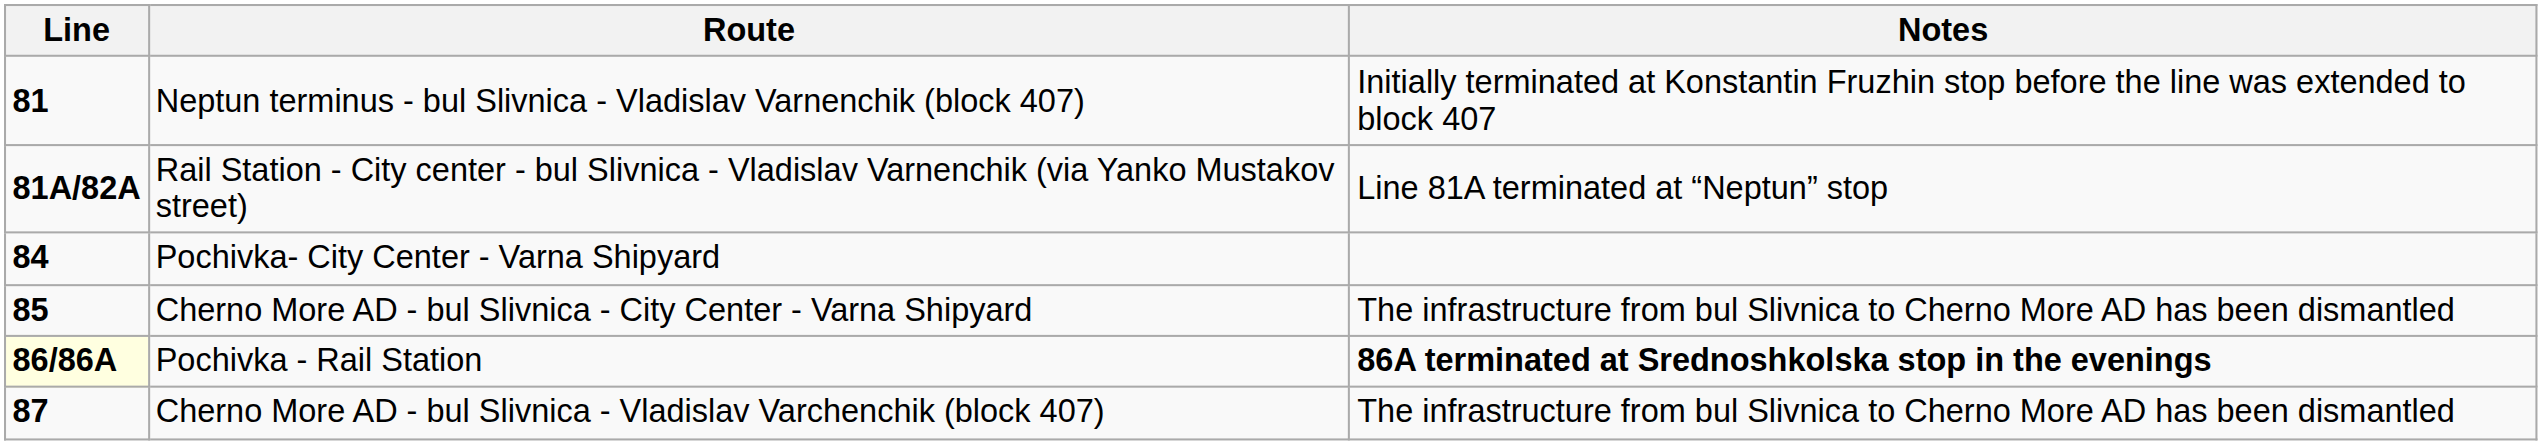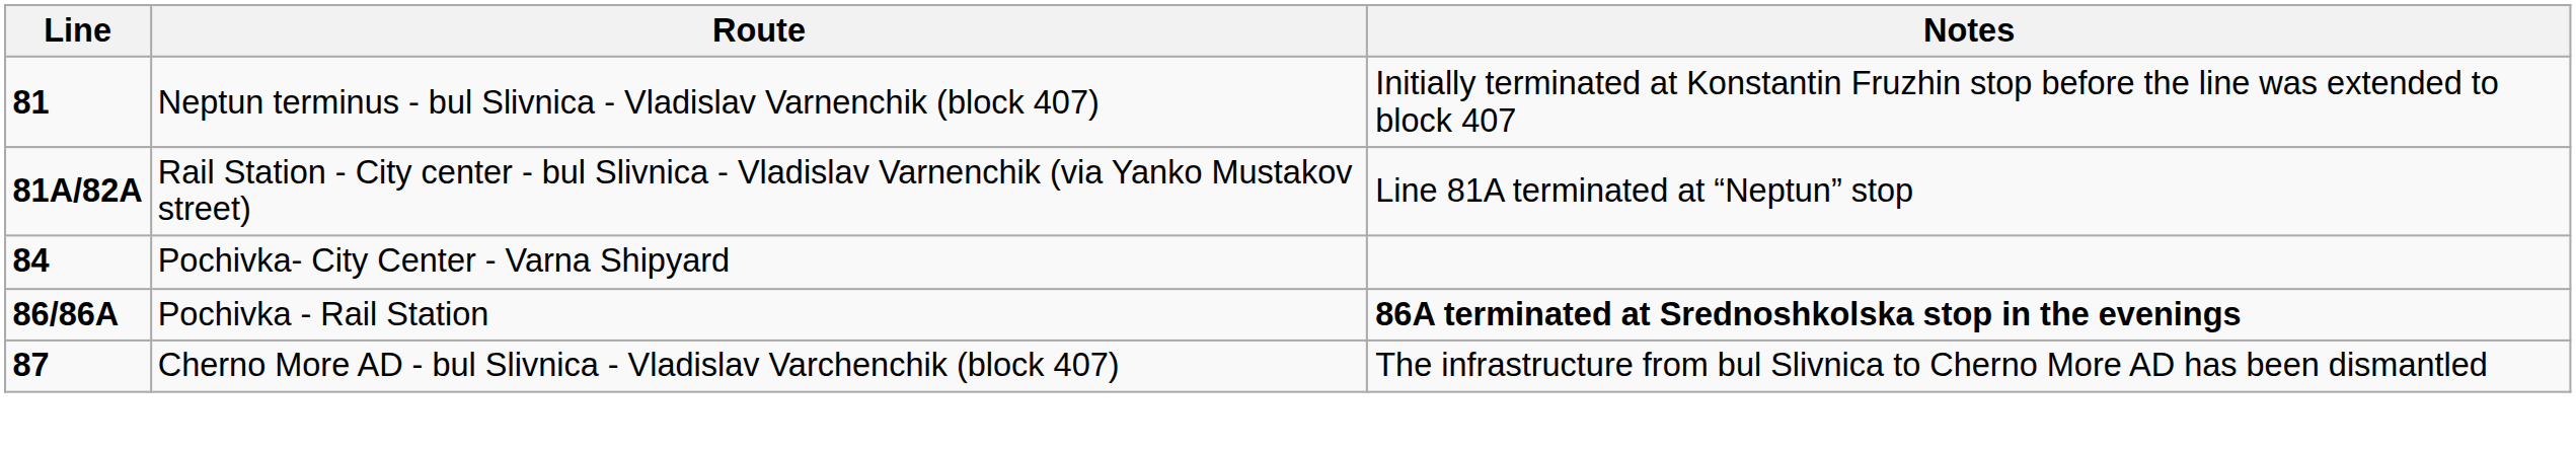- row: 85 | Cherno More AD - bul Slivnica - City Center - Varna Shipyard | The infrastructure from bul Slivnica to Cherno More AD has been dismantled
Pochivka - Rail Station | Line: lightyellow background -> no background
